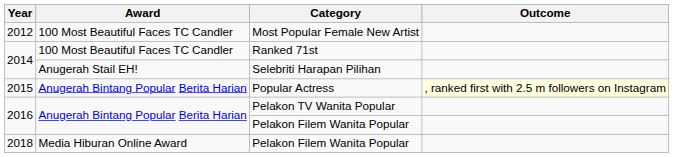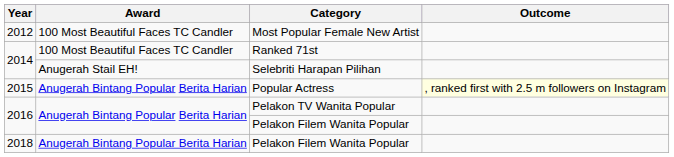2018 / Pelakon Filem Wanita Popular | Award: Media Hiburan Online Award -> Anugerah Bintang Popular Berita Harian
